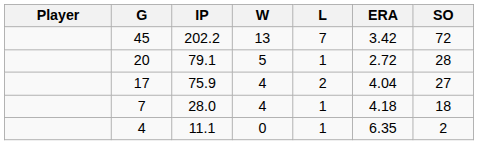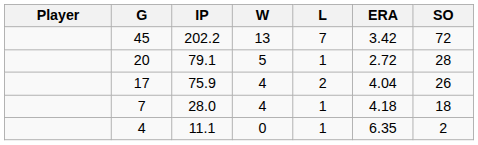17 | SO: 27 -> 26
